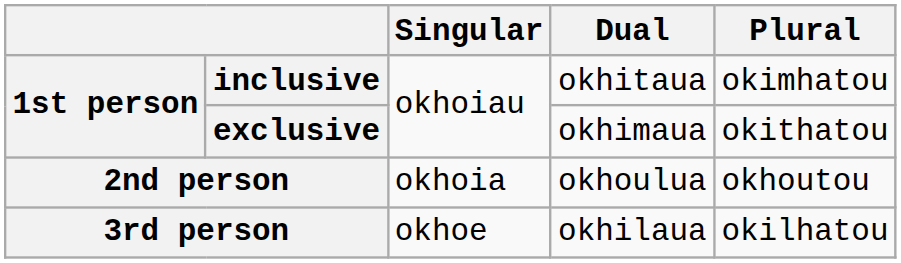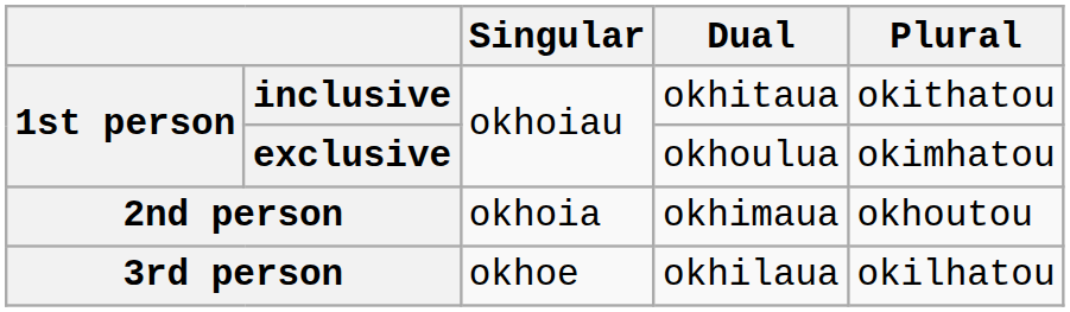inclusive | Plural: okimhatou -> okithatou
exclusive | Dual: okhimaua -> okhoulua
exclusive | Plural: okithatou -> okimhatou
2nd person | Dual: okhoulua -> okhimaua
